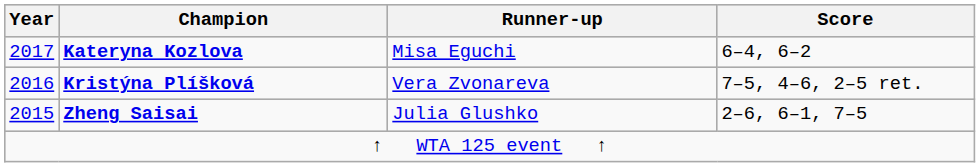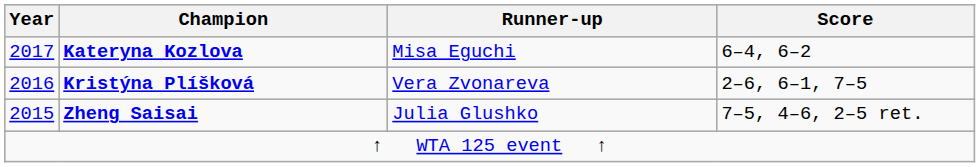Kristýna Plíšková | Score: 7–5, 4–6, 2–5 ret. -> 2–6, 6–1, 7–5
Zheng Saisai | Score: 2–6, 6–1, 7–5 -> 7–5, 4–6, 2–5 ret.
